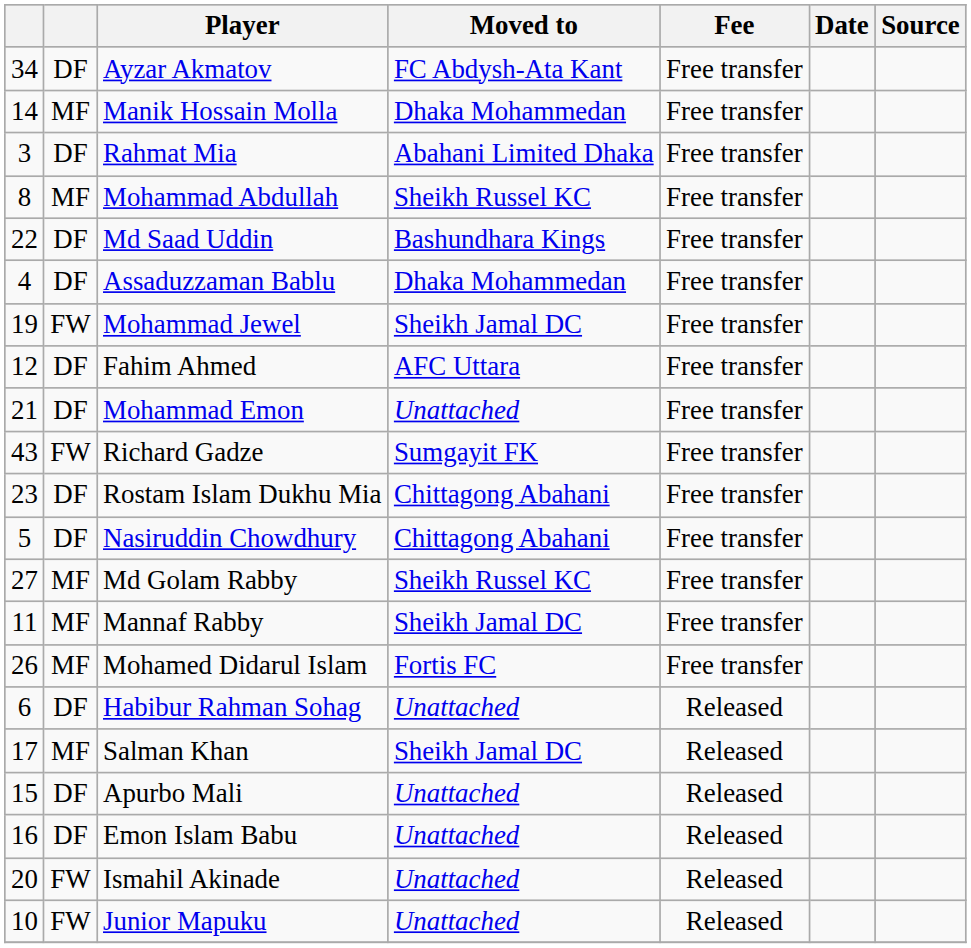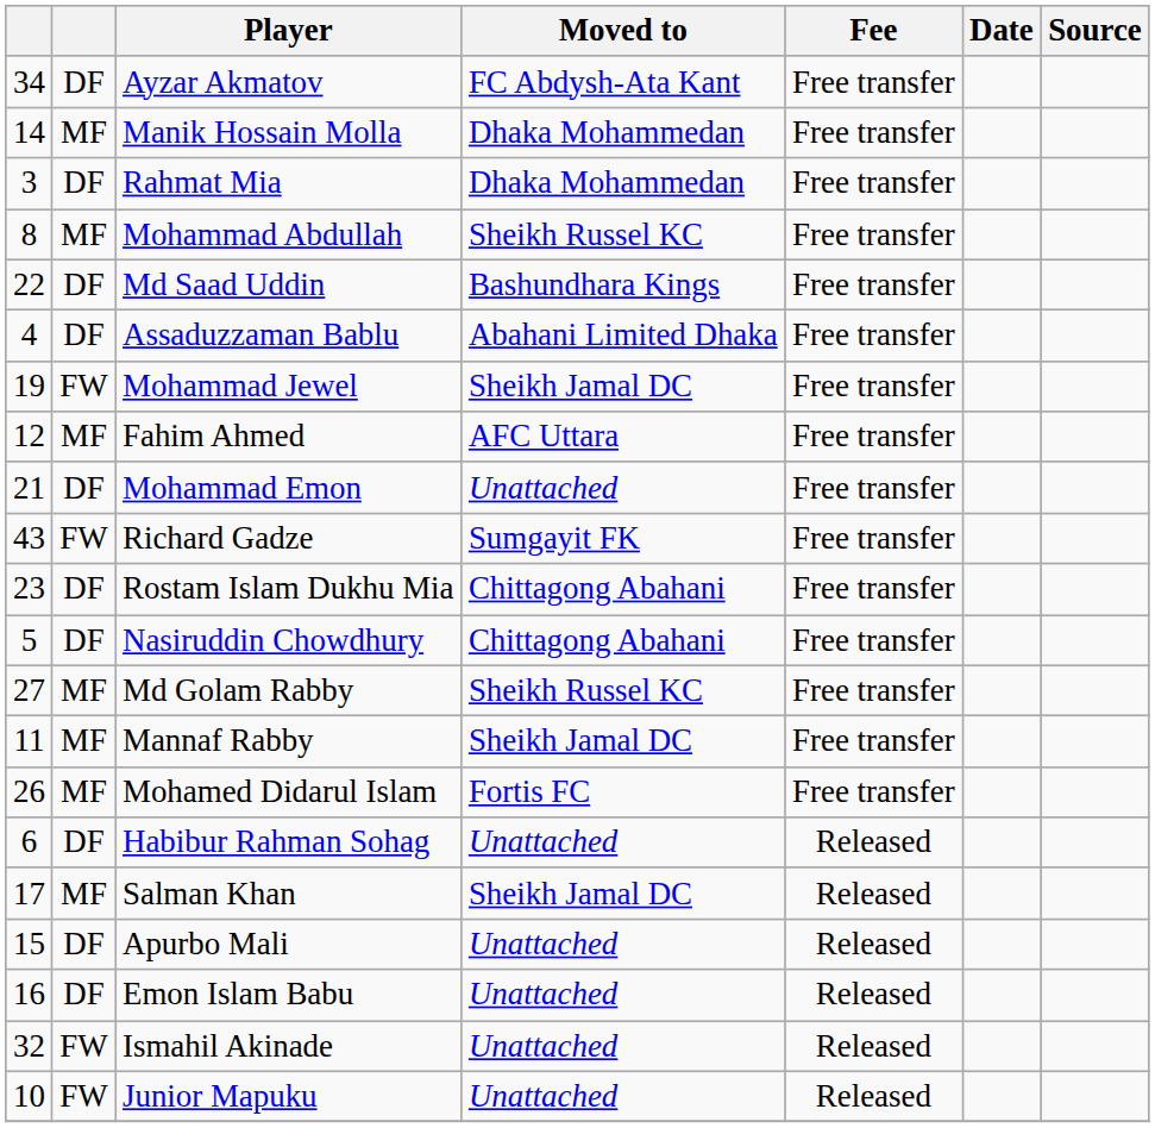Rahmat Mia | Moved to: Abahani Limited Dhaka -> Dhaka Mohammedan
Assaduzzaman Bablu | Moved to: Dhaka Mohammedan -> Abahani Limited Dhaka
Fahim Ahmed | column 2: DF -> MF
Ismahil Akinade | column 1: 20 -> 32
